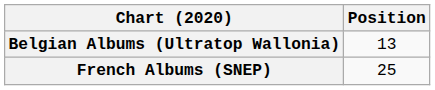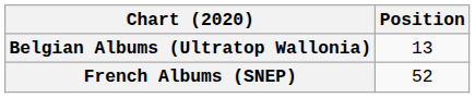French Albums (SNEP) | Position: 25 -> 52
